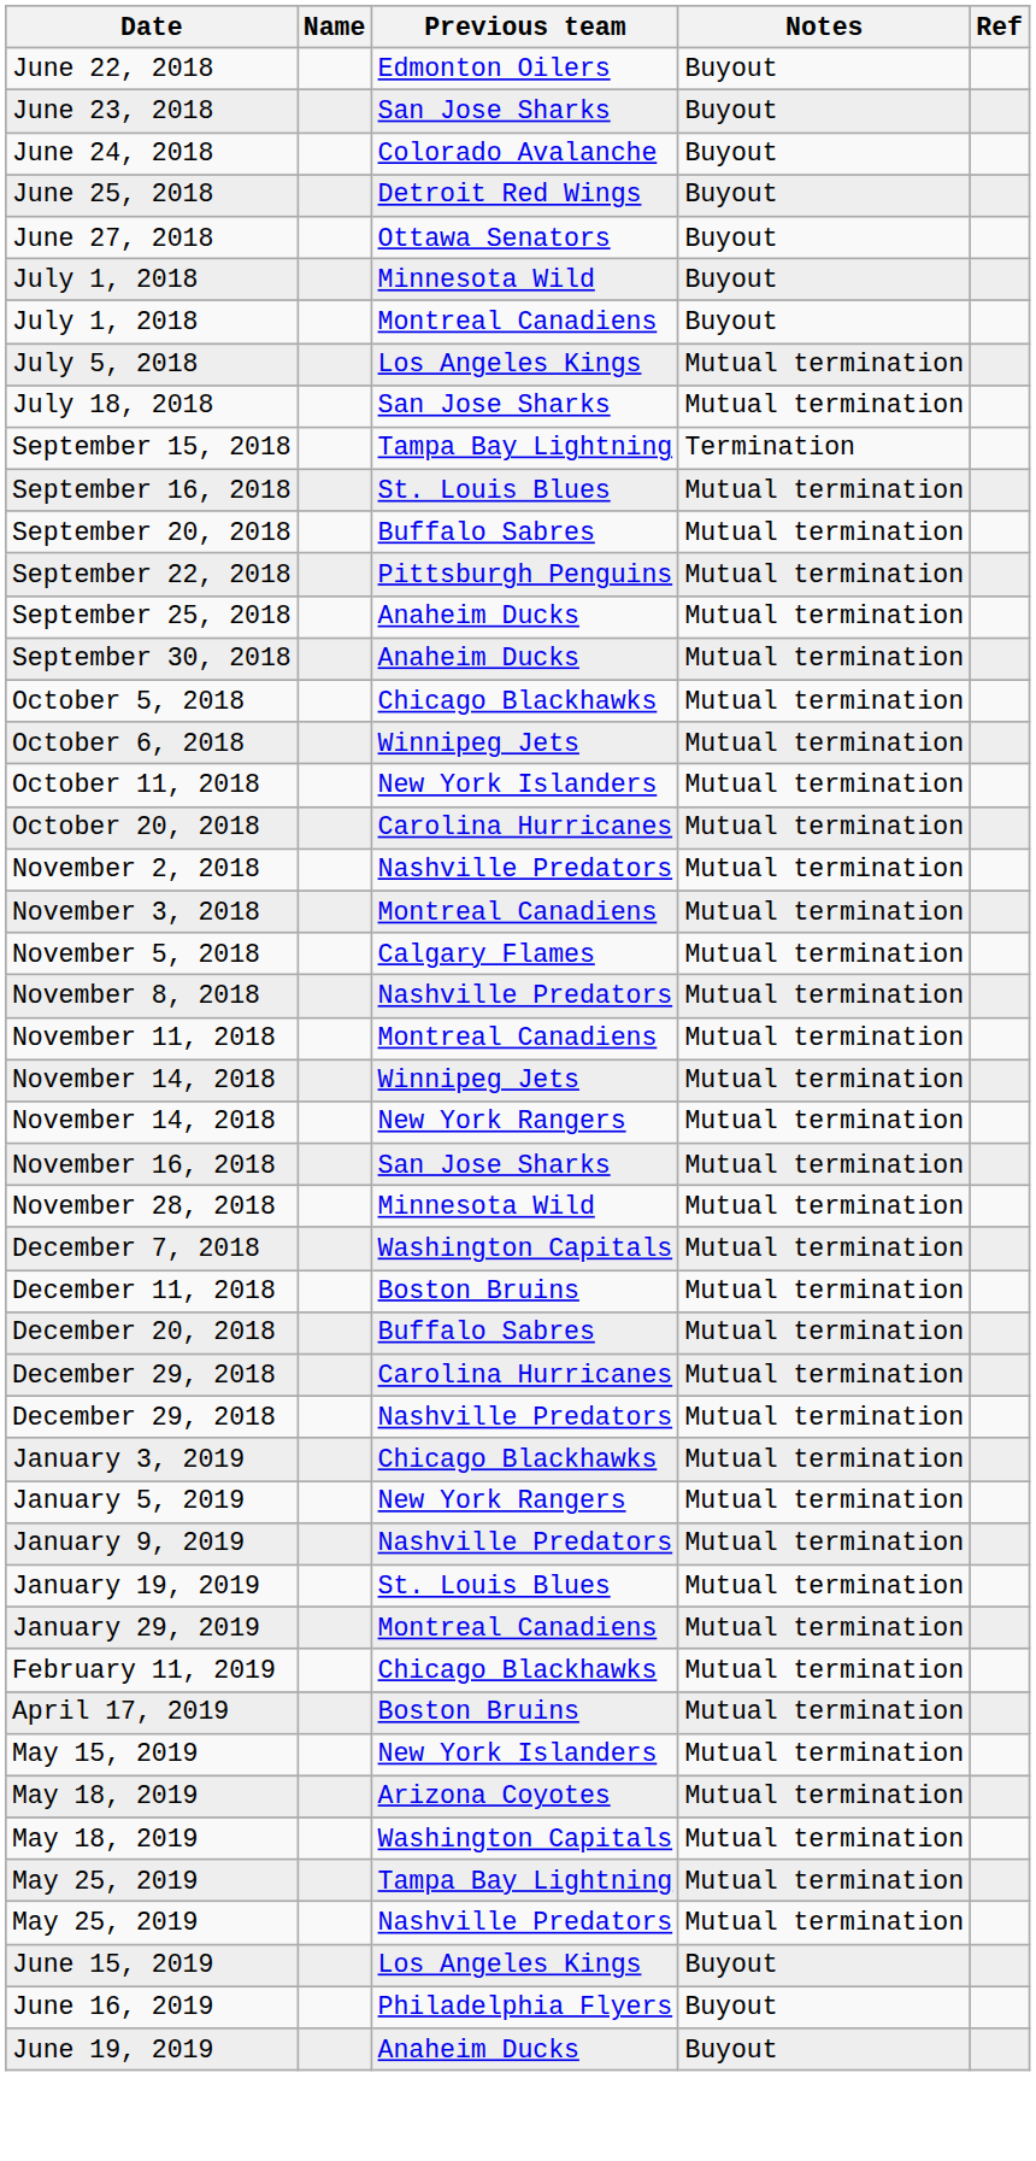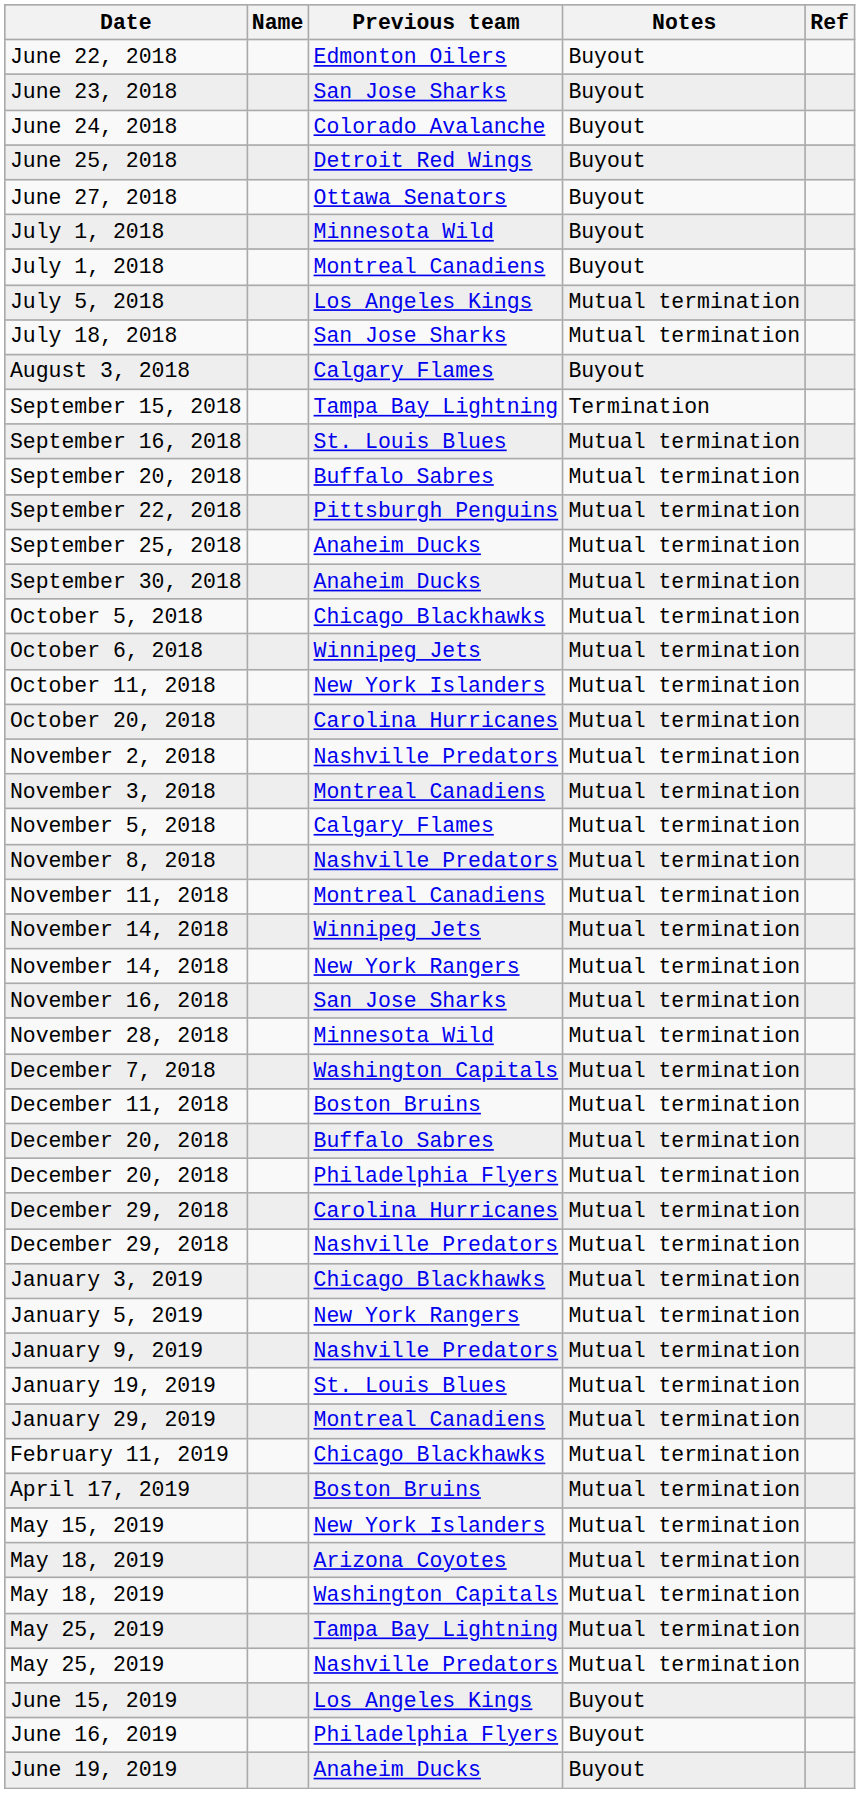+ row: August 3, 2018 | Calgary Flames | Buyout
+ row: December 20, 2018 | Philadelphia Flyers | Mutual termination
